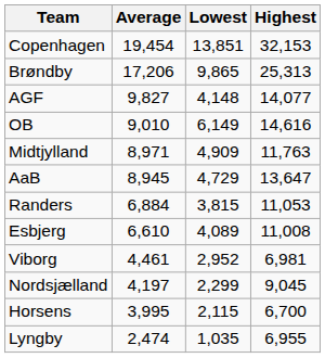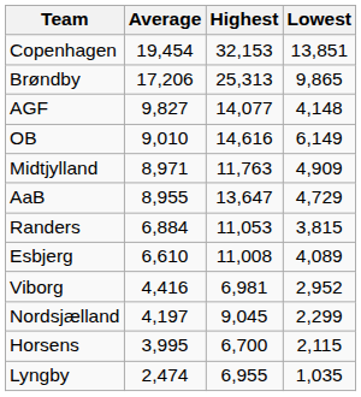columns swapped: Highest <-> Lowest
AaB | Average: 8,945 -> 8,955
Viborg | Average: 4,461 -> 4,416
